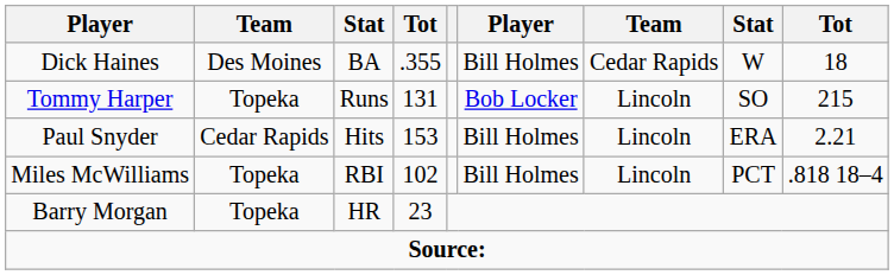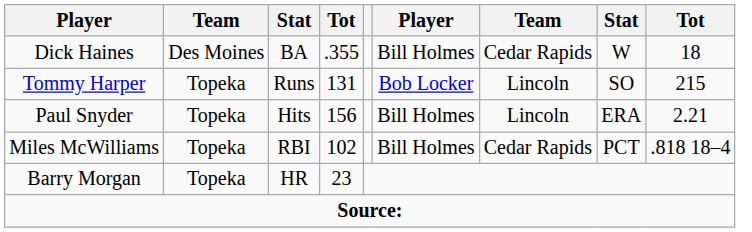Paul Snyder | column 2: Cedar Rapids -> Topeka
Paul Snyder | column 4: 153 -> 156
Miles McWilliams | column 7: Lincoln -> Cedar Rapids
